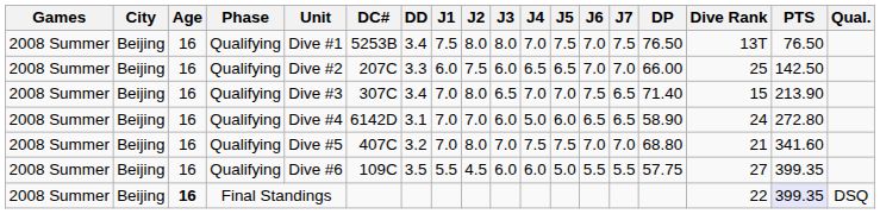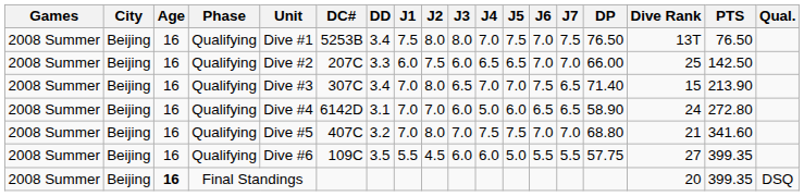Final Standings | Dive Rank: 22 -> 20
Final Standings | PTS: lavender background -> no background
